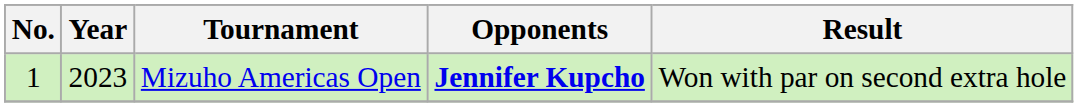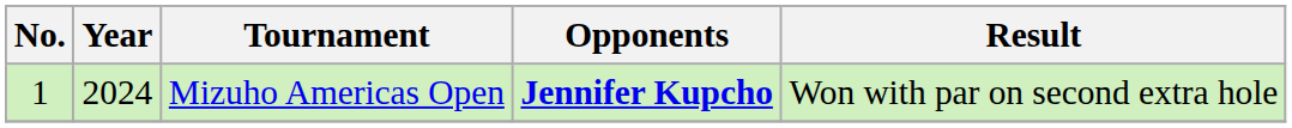Mizuho Americas Open | Year: 2023 -> 2024
